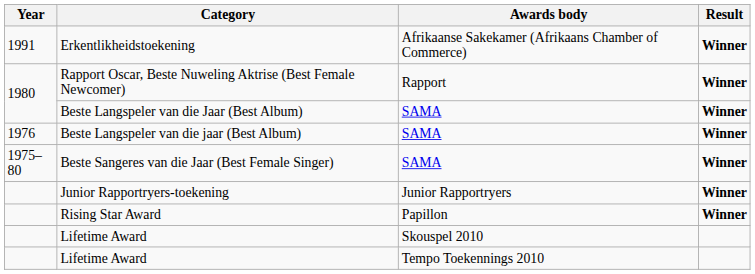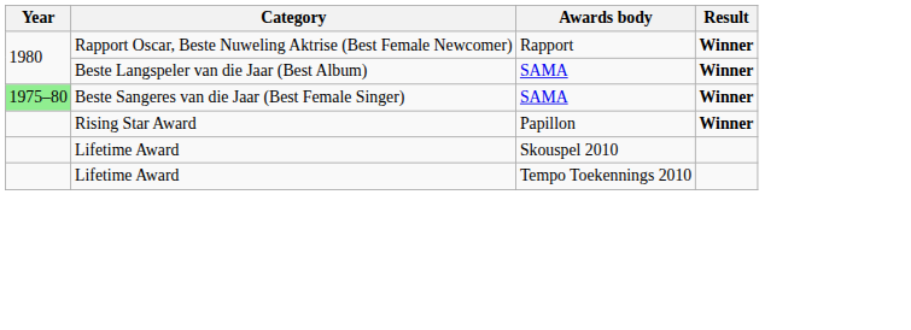- row: 1991 | Erkentlikheidstoekening | Afrikaanse Sakekamer (Afrikaans Chamber of Commerce) | Winner
- row: 1976 | Beste Langspeler van die jaar (Best Album) | SAMA | Winner
Beste Sangeres van die Jaar (Best Female Singer) | Year: no background -> lightgreen background
- row: Junior Rapportryers-toekening | Junior Rapportryers | Winner
